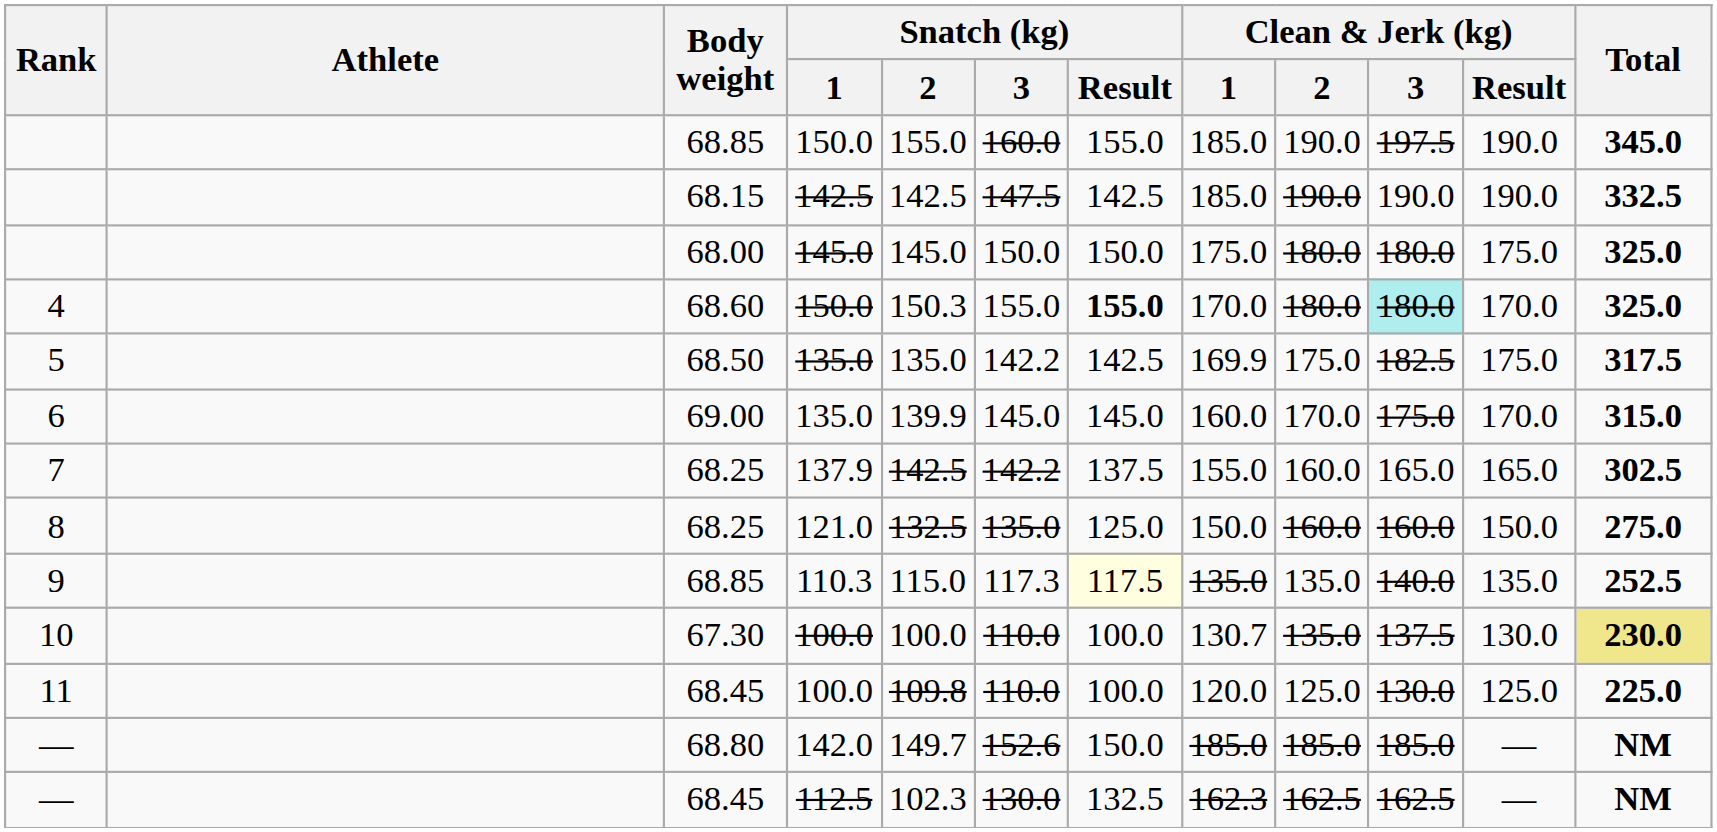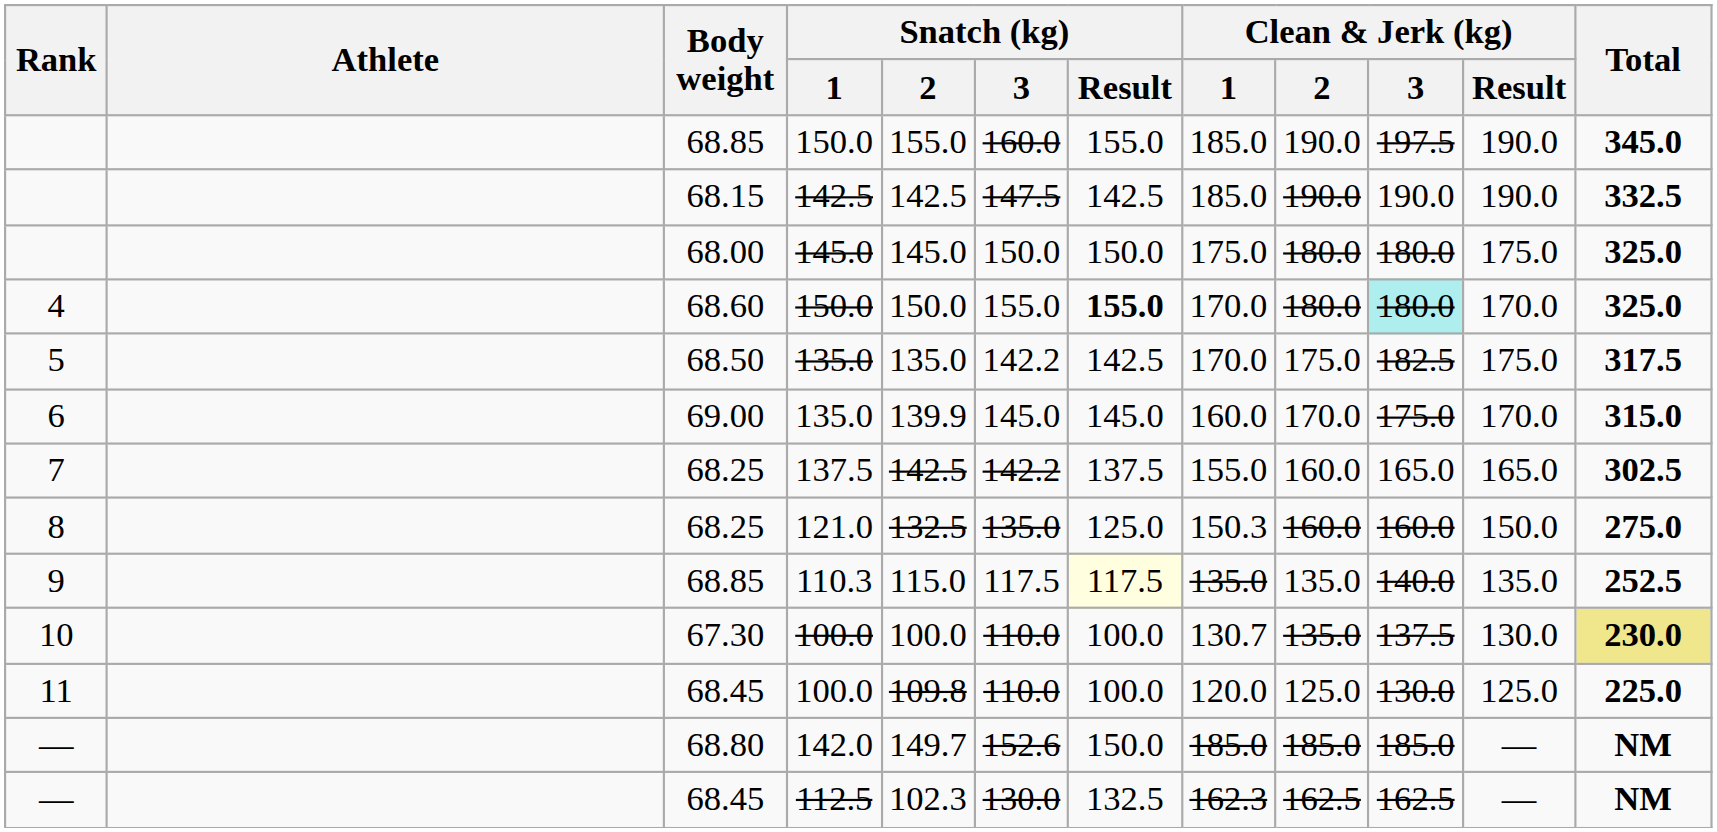4 | Snatch (kg) / 2: 150.3 -> 150.0
5 | Clean & Jerk (kg) / 1: 169.9 -> 170.0
7 | Snatch (kg) / 1: 137.9 -> 137.5
8 | Clean & Jerk (kg) / 1: 150.0 -> 150.3
9 | Snatch (kg) / 3: 117.3 -> 117.5
